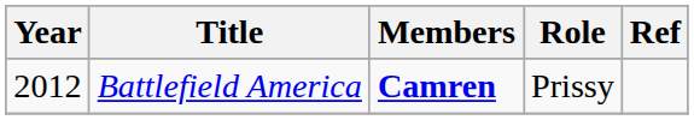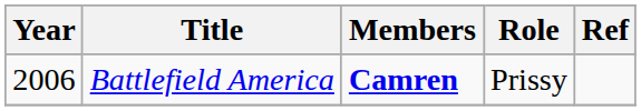Battlefield America | Year: 2012 -> 2006
